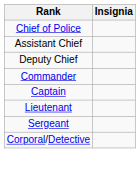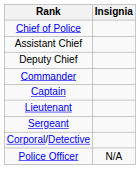+ row: Police Officer | N/A
